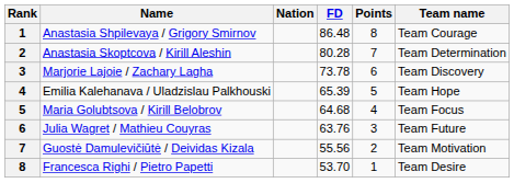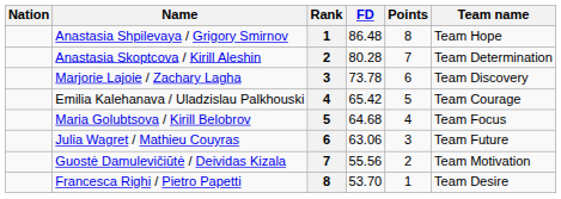columns swapped: Rank <-> Nation
Anastasia Shpilevaya / Grigory Smirnov | Team name: Team Courage -> Team Hope
Emilia Kalehanava / Uladzislau Palkhouski | FD: 65.39 -> 65.42
Emilia Kalehanava / Uladzislau Palkhouski | Team name: Team Hope -> Team Courage
Julia Wagret / Mathieu Couyras | FD: 63.76 -> 63.06
